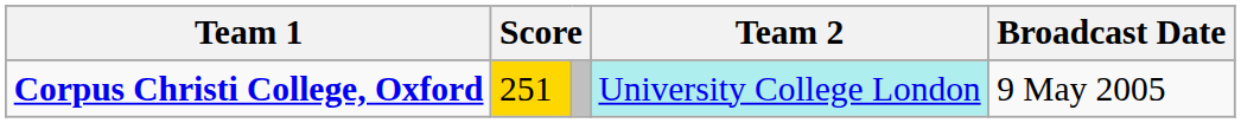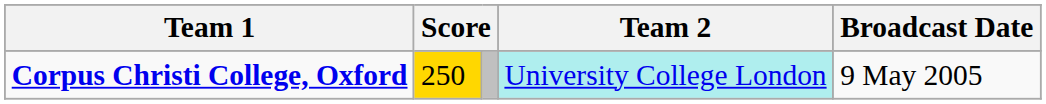Corpus Christi College, Oxford | column 2: 251 -> 250
